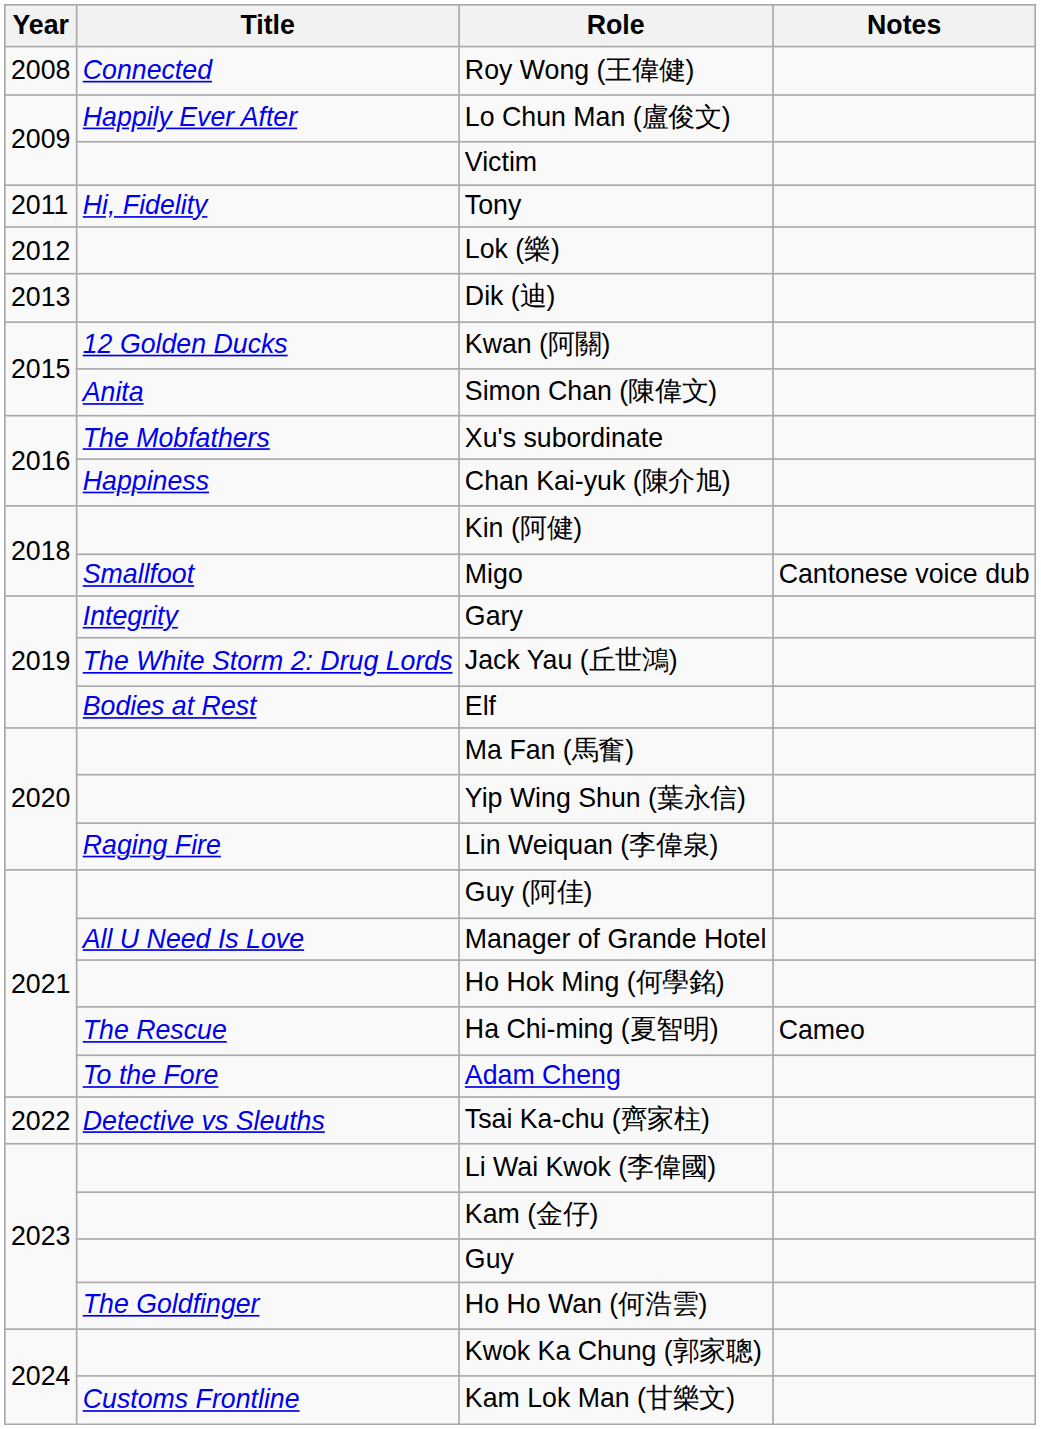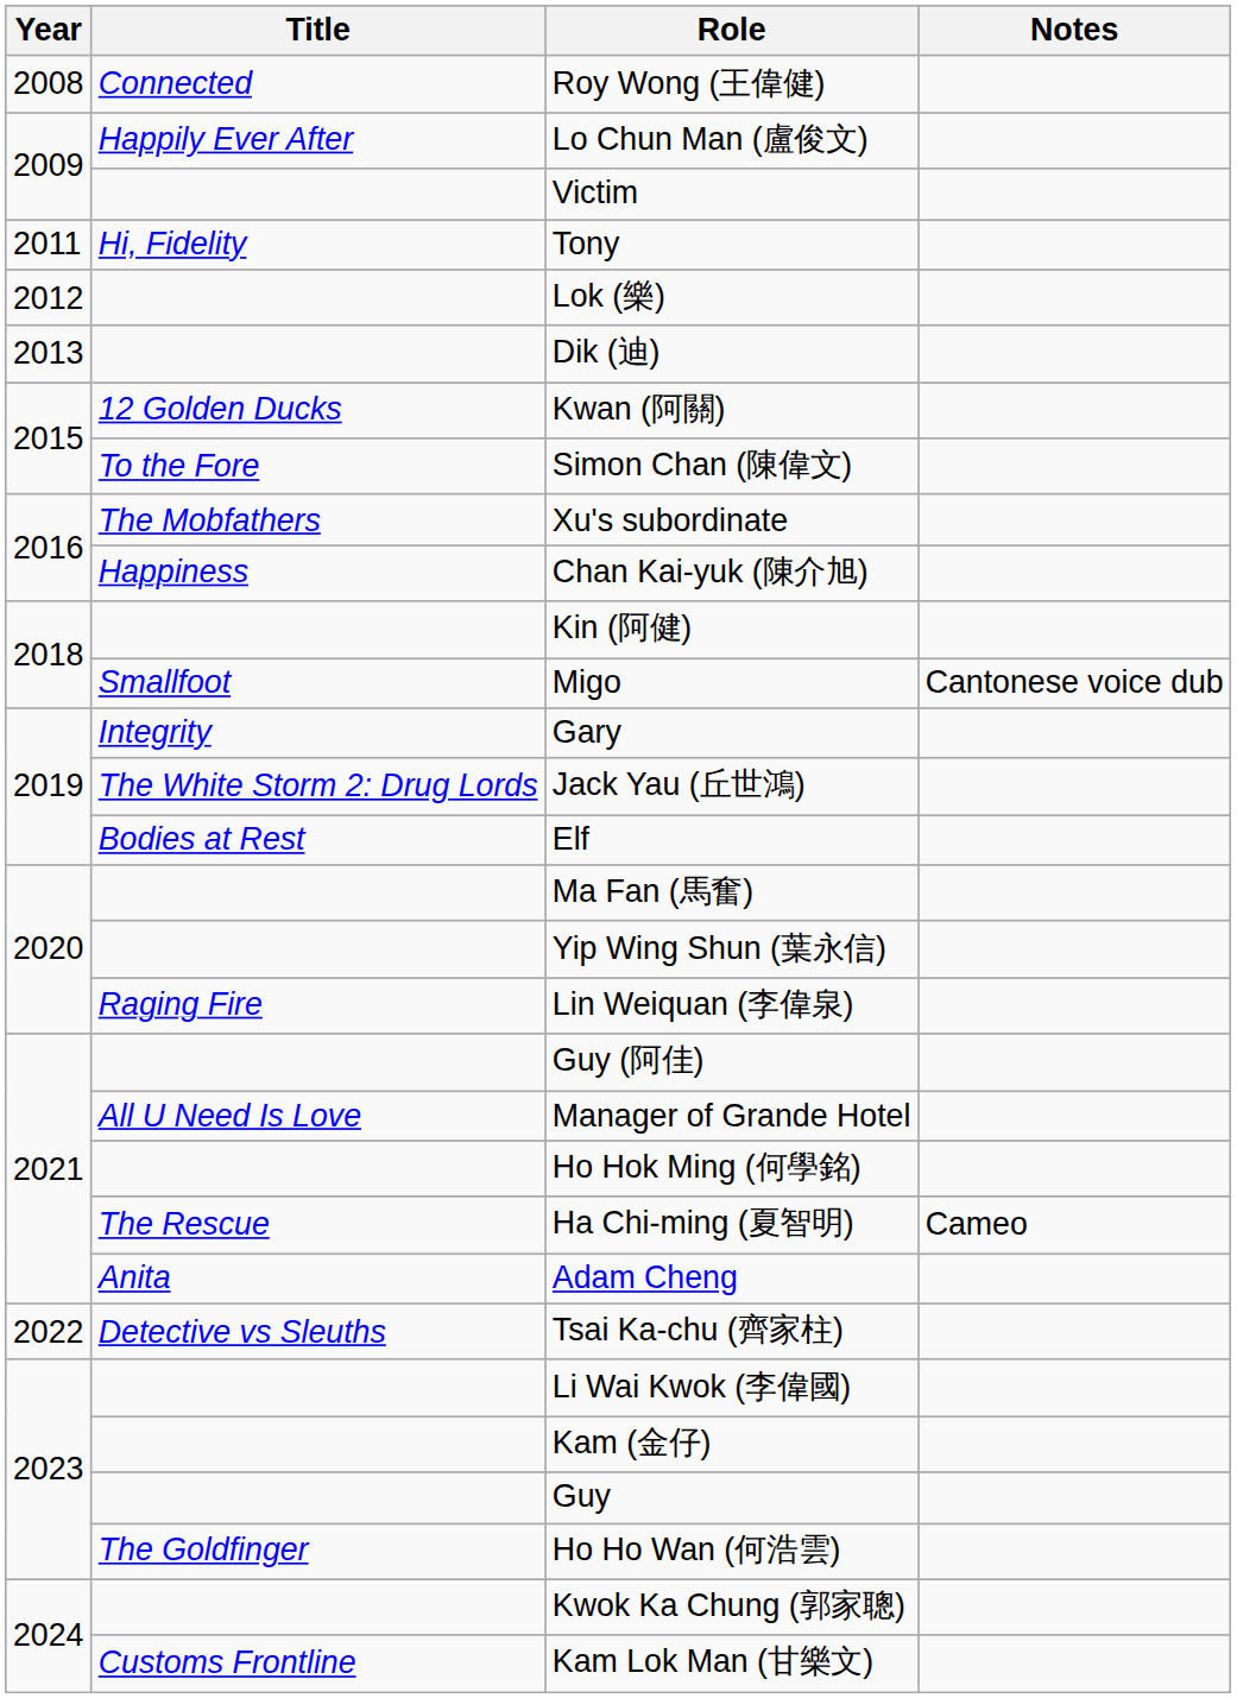Simon Chan (陳偉文) | Title: Anita -> To the Fore
Adam Cheng | Title: To the Fore -> Anita
